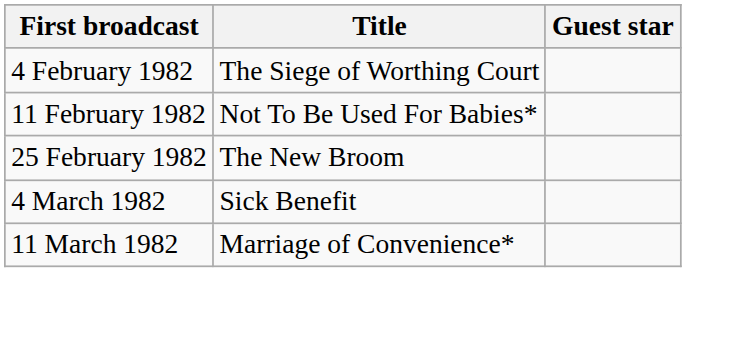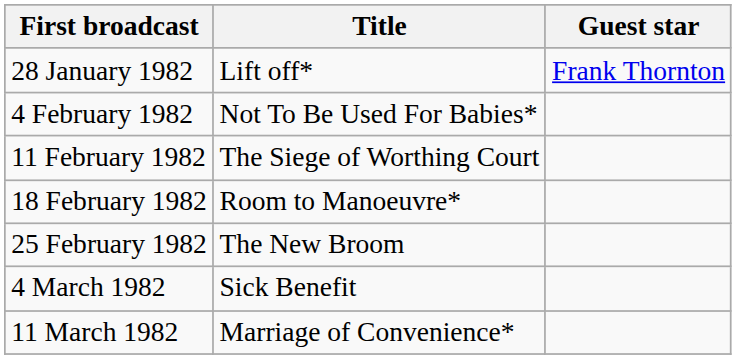+ row: 28 January 1982 | Lift off* | Frank Thornton
4 February 1982 | Title: The Siege of Worthing Court -> Not To Be Used For Babies*
11 February 1982 | Title: Not To Be Used For Babies* -> The Siege of Worthing Court
+ row: 18 February 1982 | Room to Manoeuvre*
